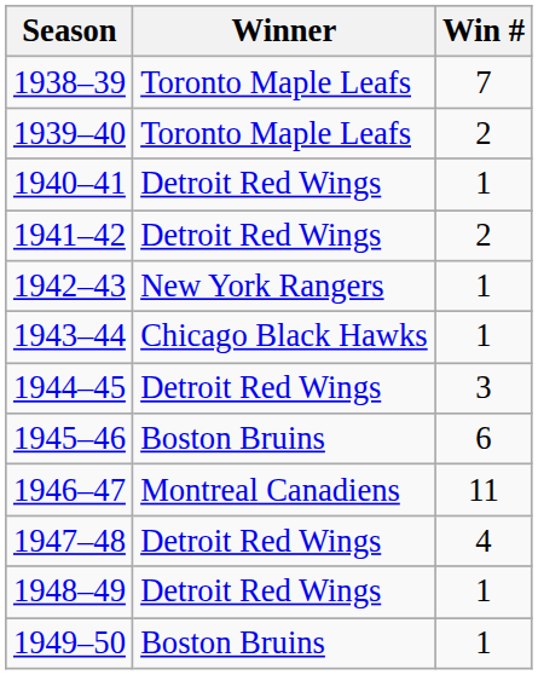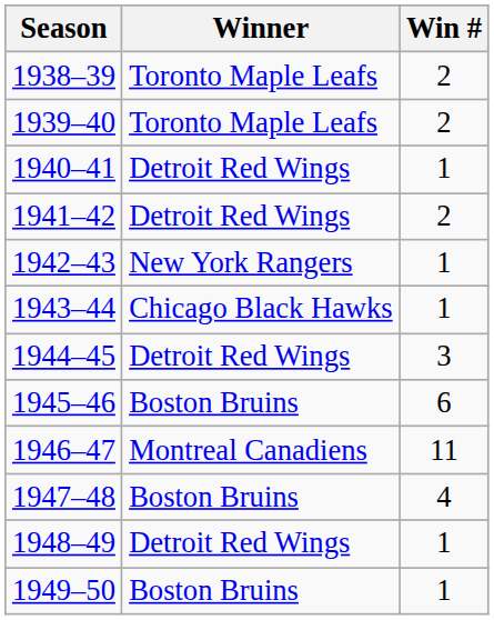1938–39 | Win #: 7 -> 2
1947–48 | Winner: Detroit Red Wings -> Boston Bruins
